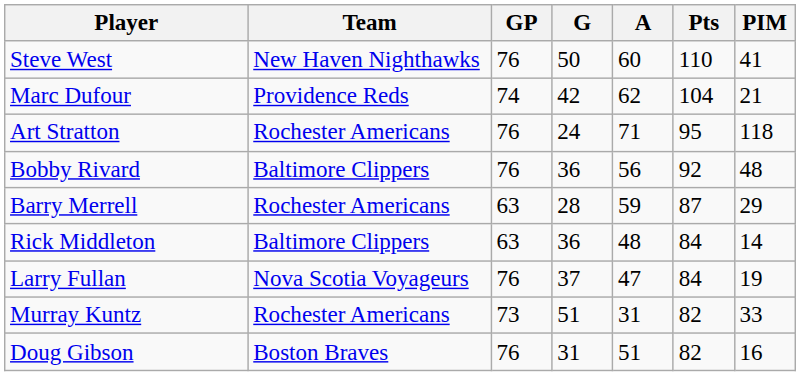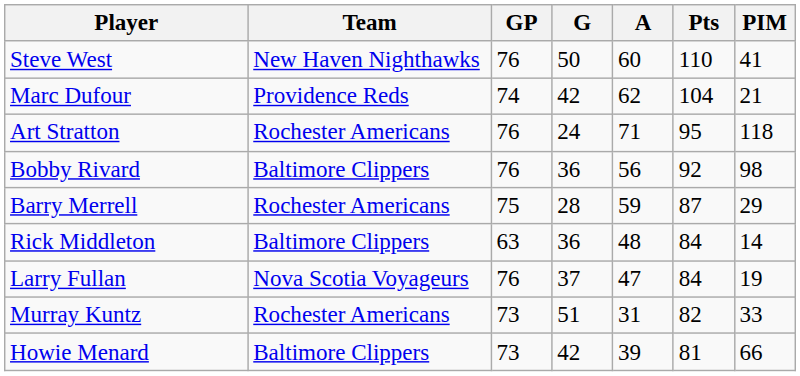Bobby Rivard | PIM: 48 -> 98
Barry Merrell | GP: 63 -> 75
- row: Doug Gibson | Boston Braves | 76 | 31 | 51 | 82 | 16
+ row: Howie Menard | Baltimore Clippers | 73 | 42 | 39 | 81 | 66
